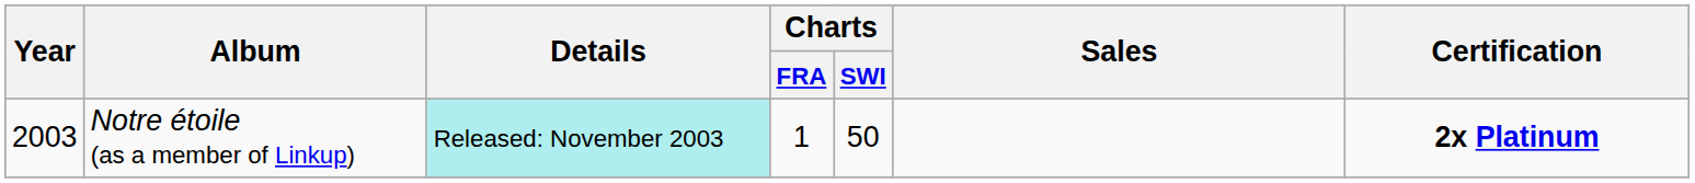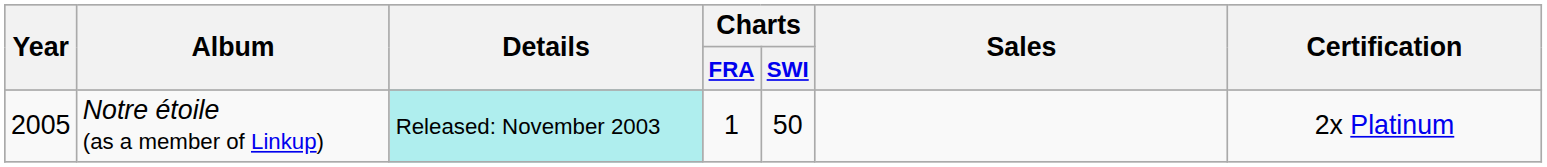Notre étoile (as a member of Linkup) | Year: 2003 -> 2005
Notre étoile (as a member of Linkup) | Certification: bold -> normal
